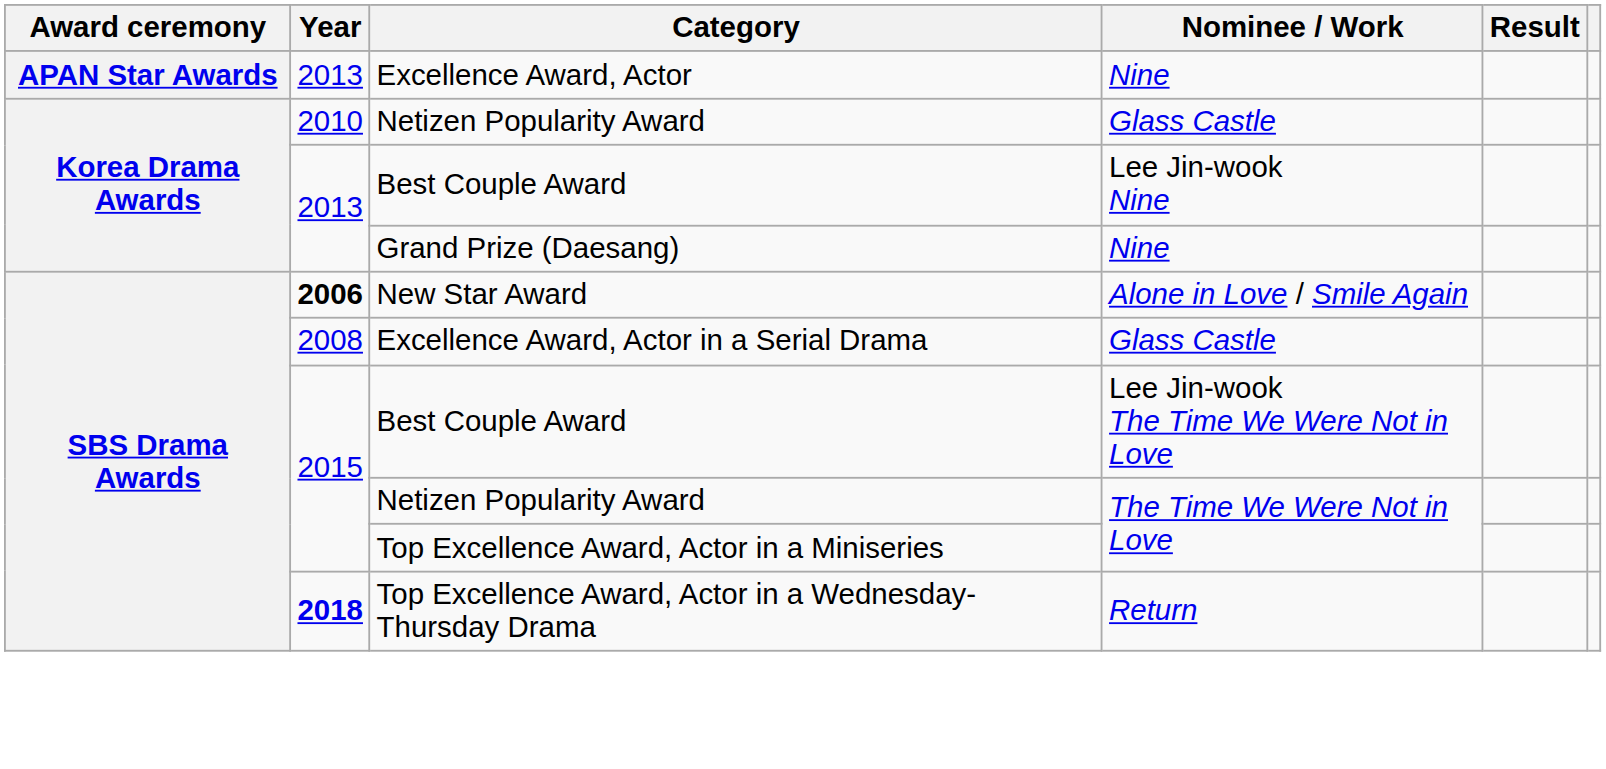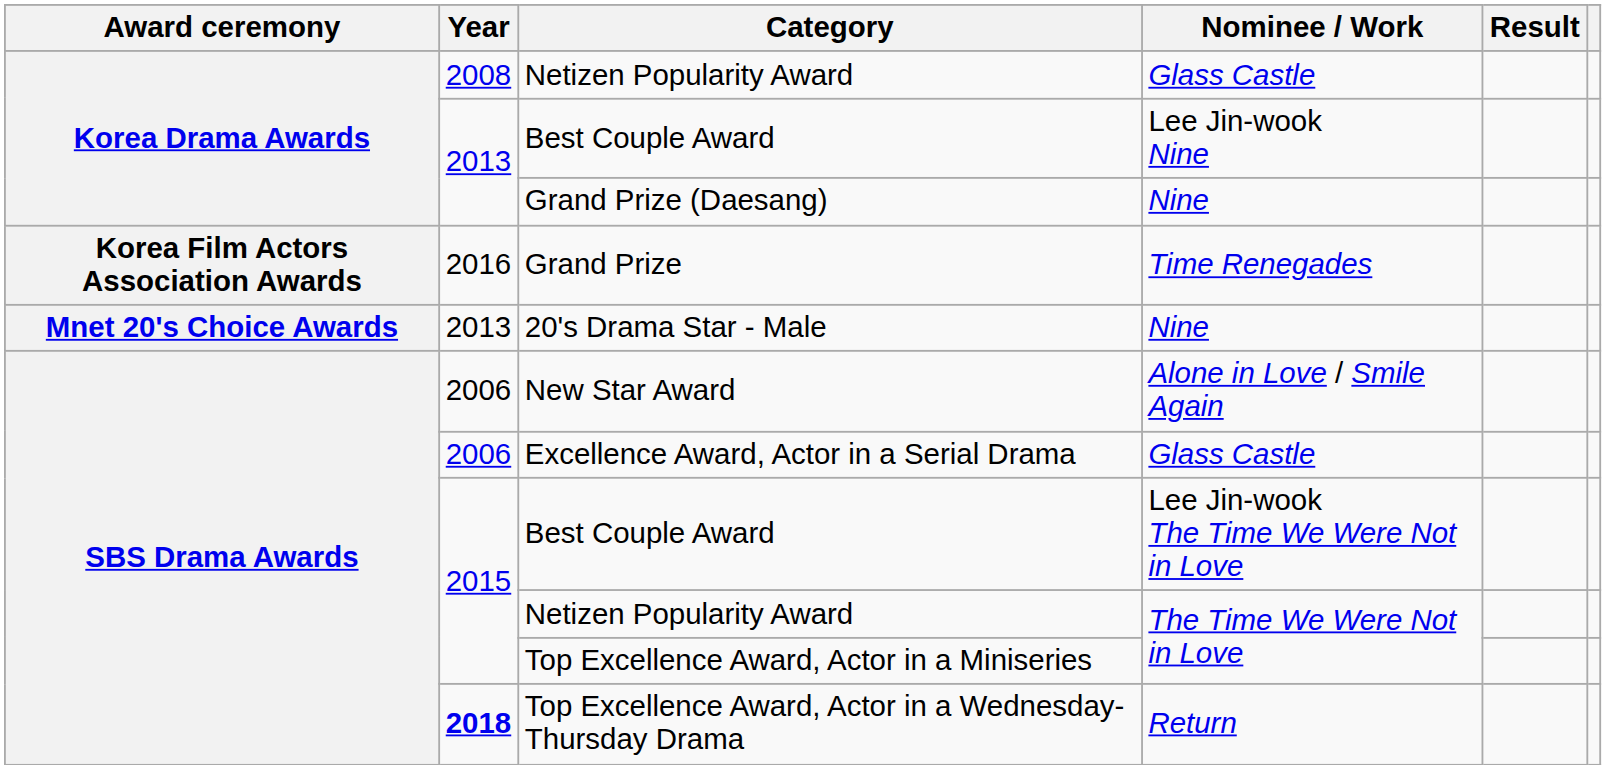- row: APAN Star Awards | 2013 | Excellence Award, Actor | Nine
Netizen Popularity Award / Glass Castle | Year: 2010 -> 2008
+ row: Korea Film Actors Association Awards | 2016 | Grand Prize | Time Renegades
+ row: Mnet 20's Choice Awards | 2013 | 20's Drama Star - Male | Nine
New Star Award | Year: bold -> normal
Excellence Award, Actor in a Serial Drama | Year: 2008 -> 2006
